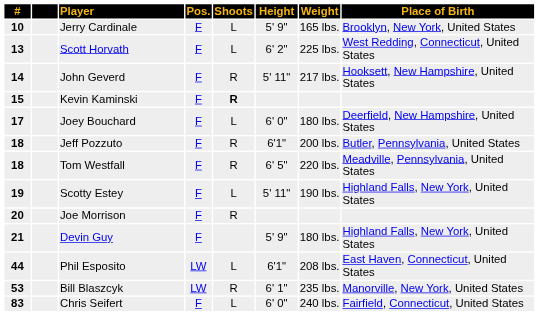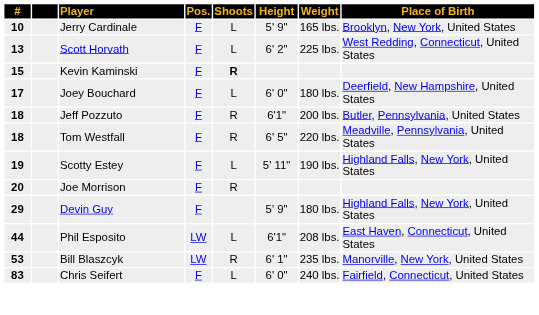- row: 14 | John Geverd | F | R | 5' 11" | 217 lbs. | Hooksett, New Hampshire, United States
Devin Guy | #: 21 -> 29
